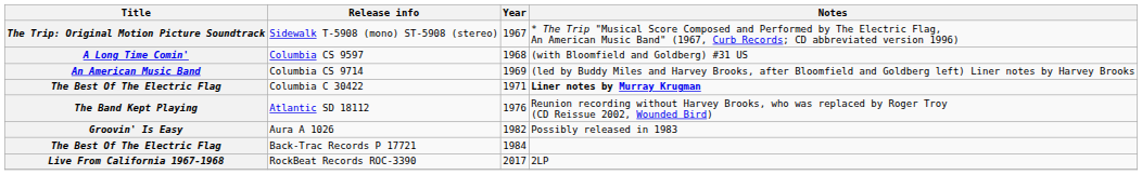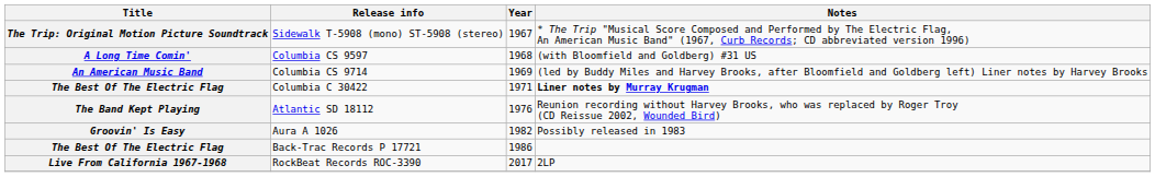Back-Trac Records P 17721 | Year: 1984 -> 1986
